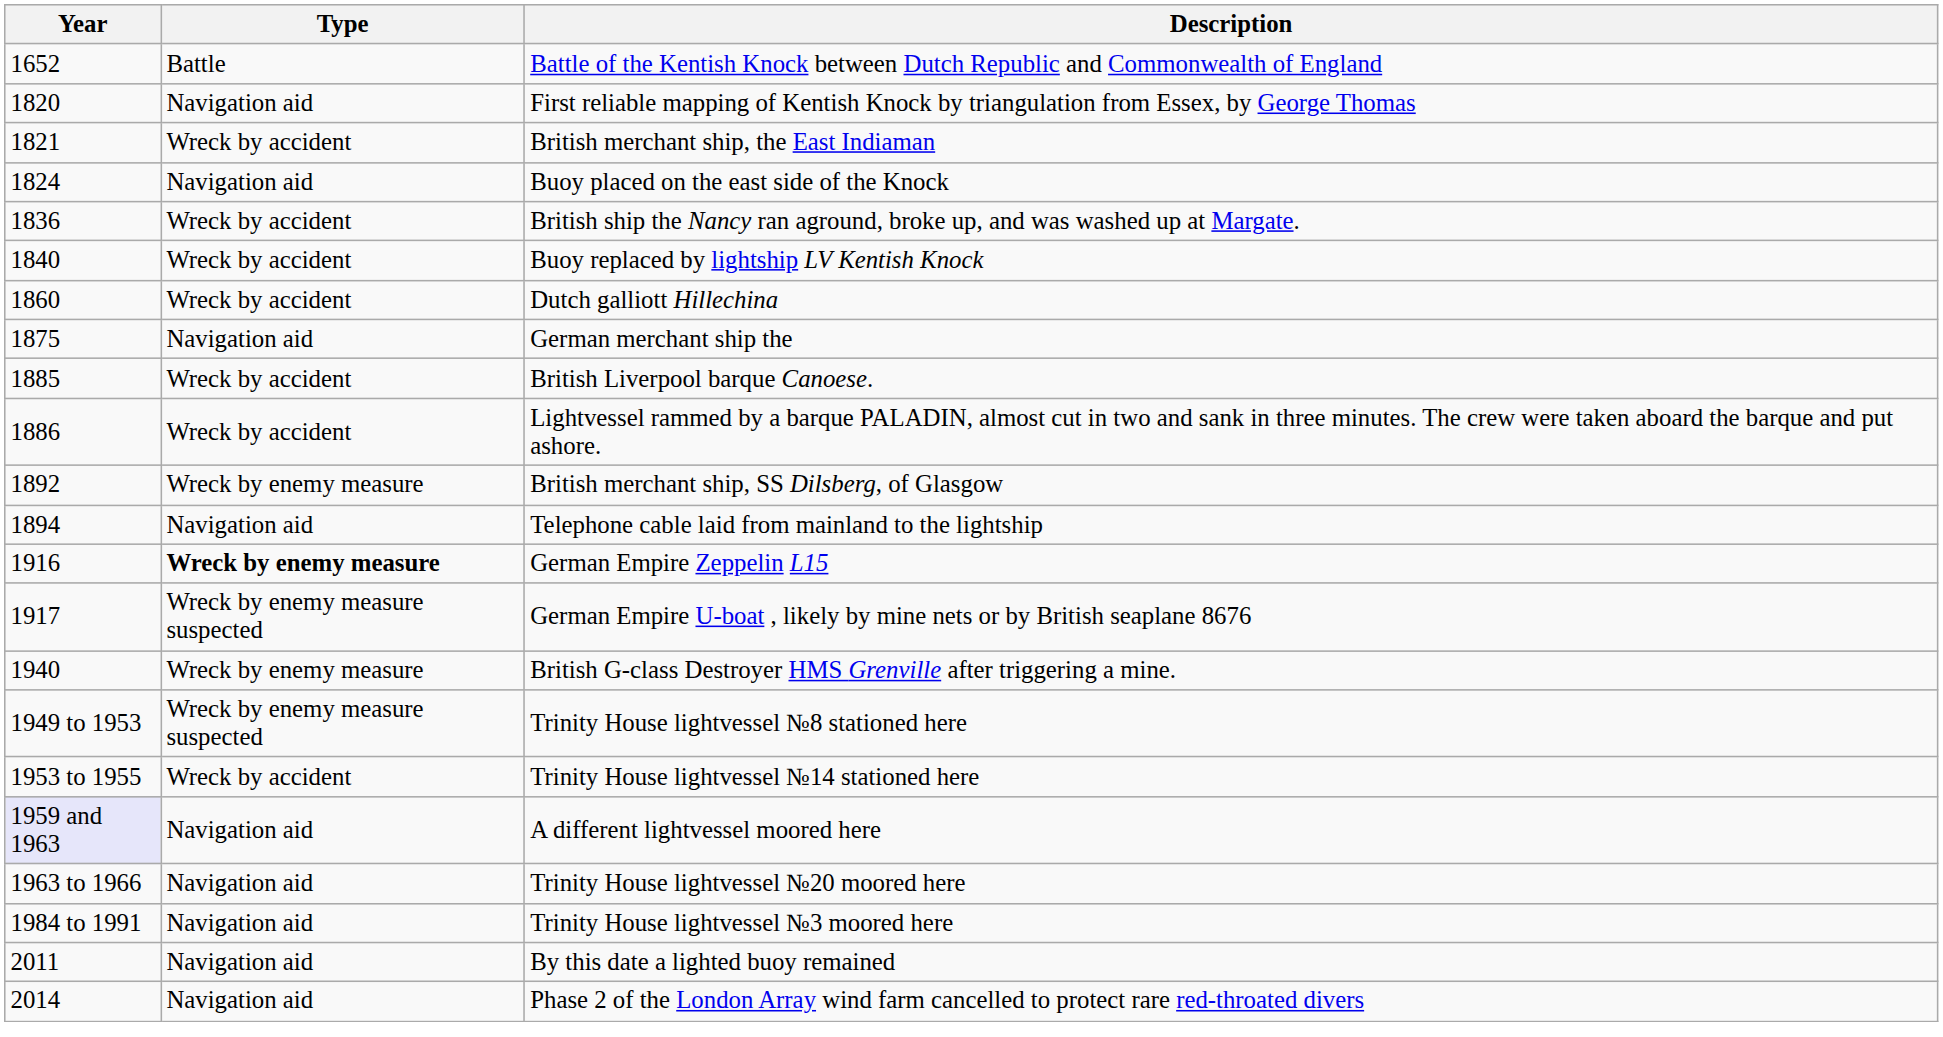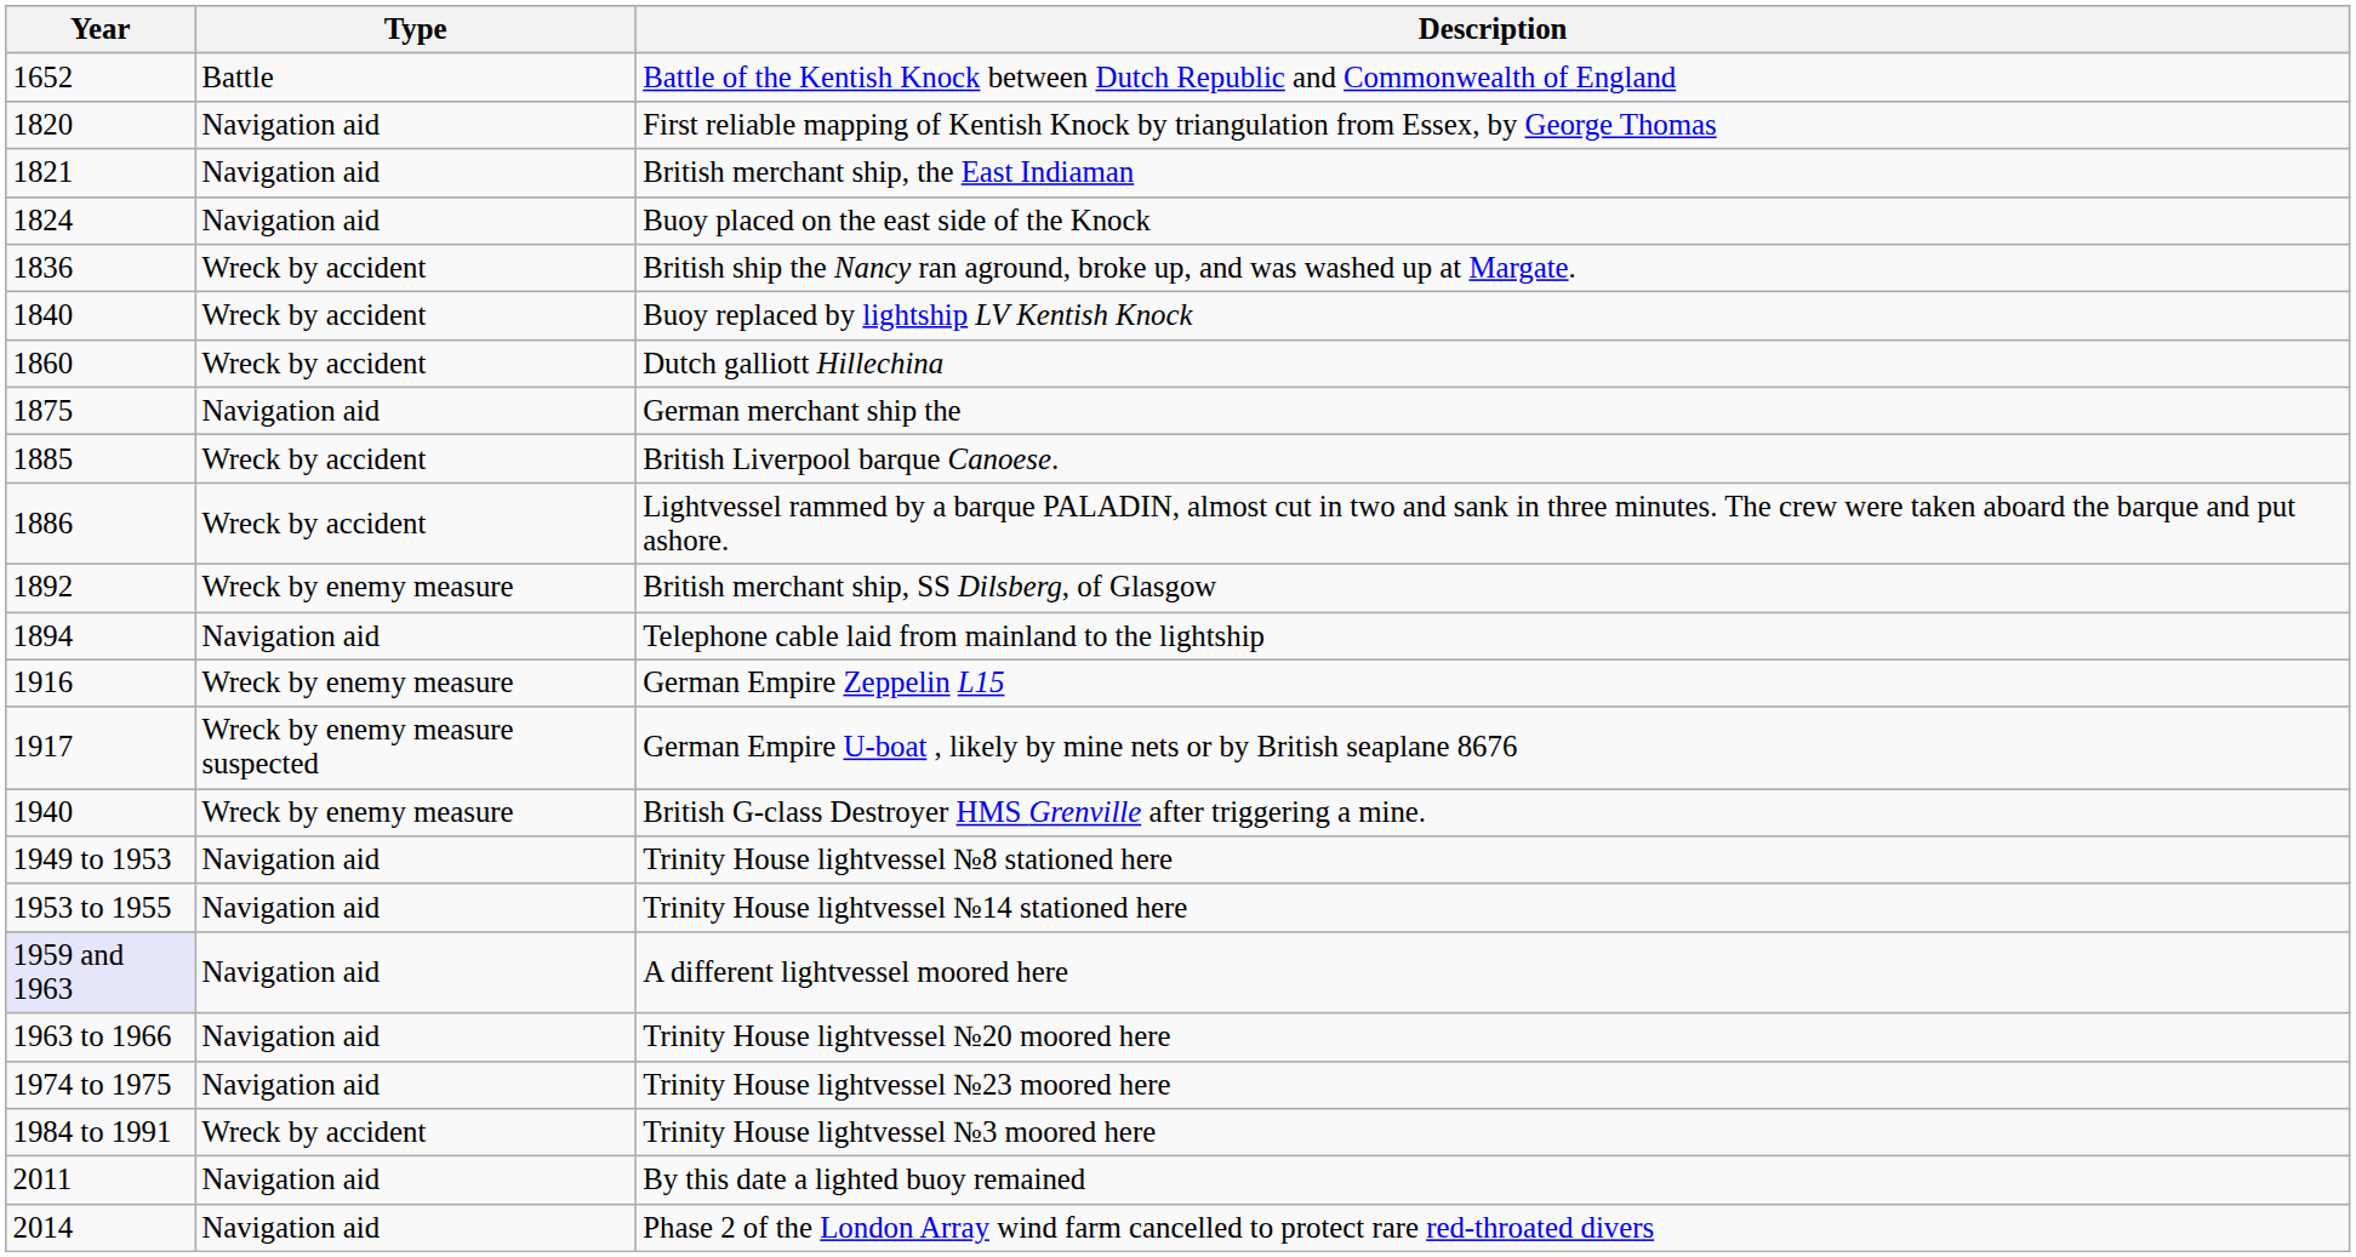British merchant ship, the East Indiaman | Type: Wreck by accident -> Navigation aid
German Empire Zeppelin L15 | Type: bold -> normal
Trinity House lightvessel №8 stationed here | Type: Wreck by enemy measure suspected -> Navigation aid
Trinity House lightvessel №14 stationed here | Type: Wreck by accident -> Navigation aid
+ row: 1974 to 1975 | Navigation aid | Trinity House lightvessel №23 moored here
Trinity House lightvessel №3 moored here | Type: Navigation aid -> Wreck by accident
